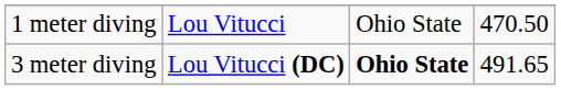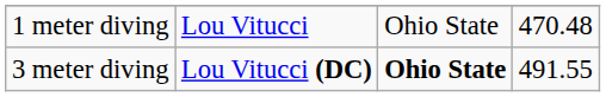1 meter diving | column 4: 470.50 -> 470.48
3 meter diving | column 4: 491.65 -> 491.55
